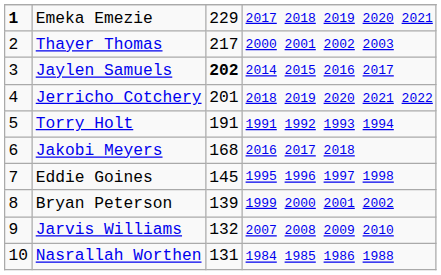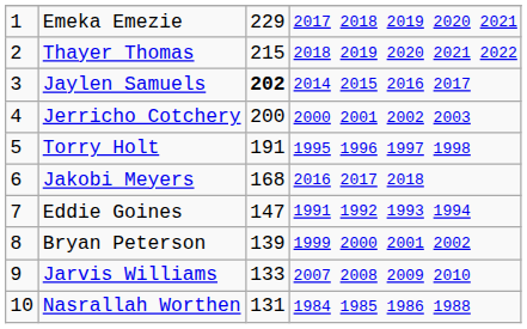Emeka Emezie | column 1: bold -> normal
Thayer Thomas | column 3: 217 -> 215
Thayer Thomas | column 4: 2000 2001 2002 2003 -> 2018 2019 2020 2021 2022
Jerricho Cotchery | column 3: 201 -> 200
Jerricho Cotchery | column 4: 2018 2019 2020 2021 2022 -> 2000 2001 2002 2003
Torry Holt | column 4: 1991 1992 1993 1994 -> 1995 1996 1997 1998
Eddie Goines | column 3: 145 -> 147
Eddie Goines | column 4: 1995 1996 1997 1998 -> 1991 1992 1993 1994
Jarvis Williams | column 3: 132 -> 133
